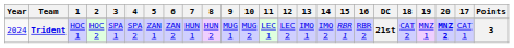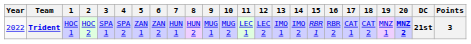columns swapped: 17 <-> DC
Trident | Year: 2024 -> 2022
